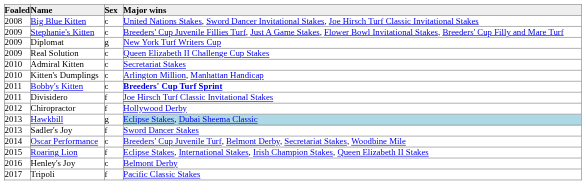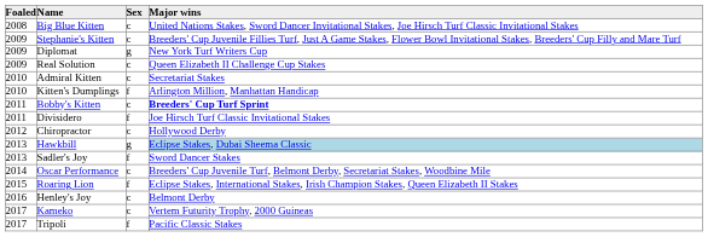Kitten's Dumplings | Sex: c -> f
Chiropractor | Sex: f -> c
+ row: 2017 | Kameko | c | Vertem Futurity Trophy, 2000 Guineas
